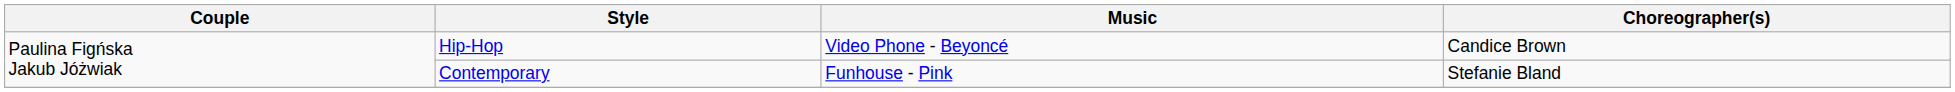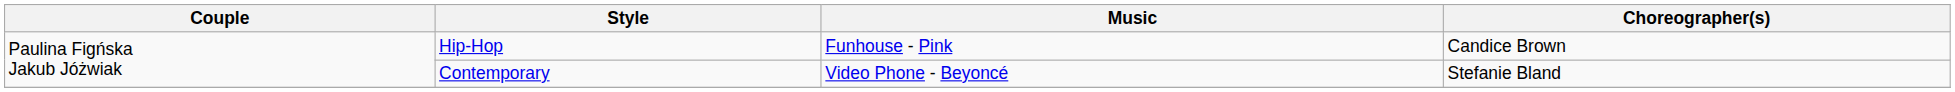Hip-Hop | Music: Video Phone - Beyoncé -> Funhouse - Pink
Contemporary | Music: Funhouse - Pink -> Video Phone - Beyoncé
